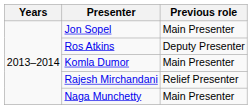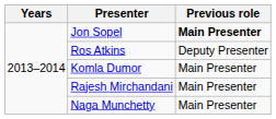Jon Sopel | Previous role: normal -> bold
Rajesh Mirchandani | Previous role: Relief Presenter -> Main Presenter
